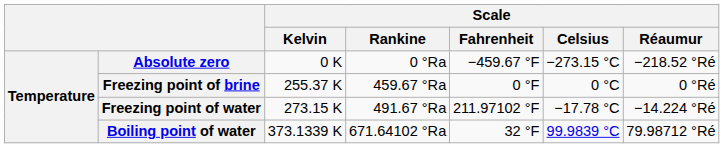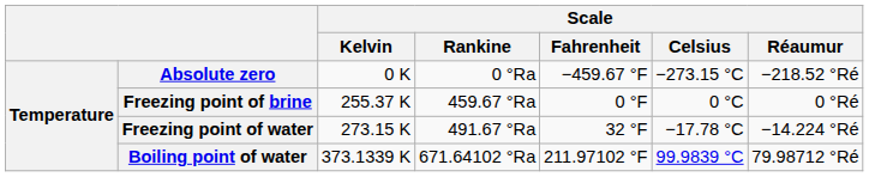Freezing point of water | Scale / Fahrenheit: 211.97102 °F -> 32 °F
Boiling point of water | Scale / Fahrenheit: 32 °F -> 211.97102 °F
